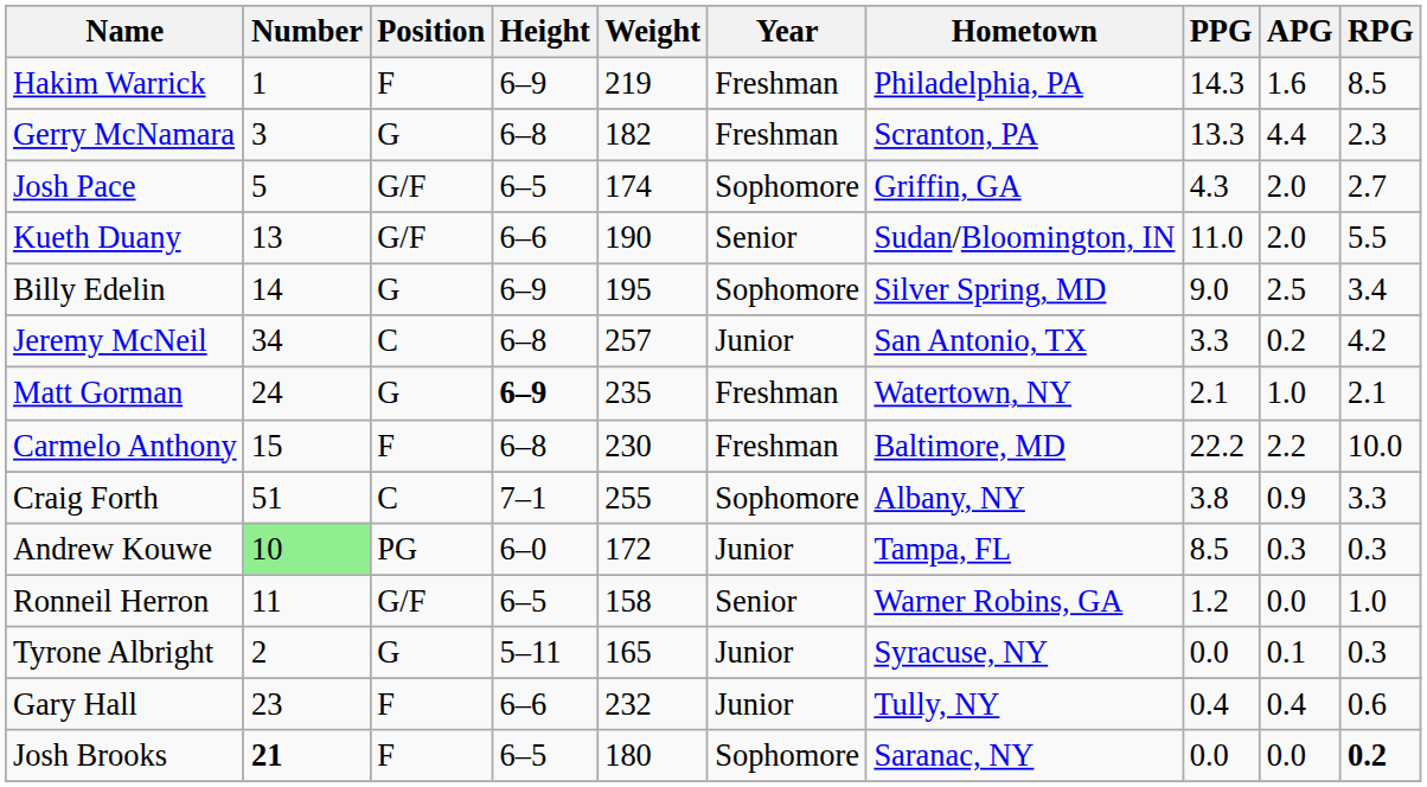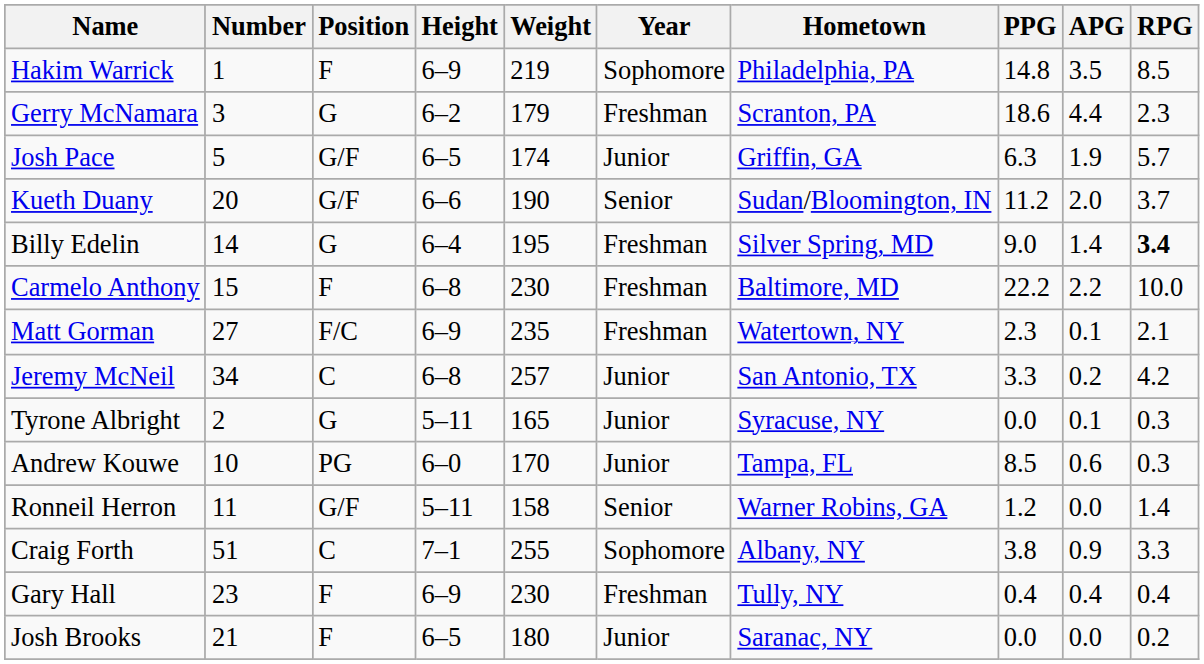Hakim Warrick | Year: Freshman -> Sophomore
Hakim Warrick | PPG: 14.3 -> 14.8
Hakim Warrick | APG: 1.6 -> 3.5
Gerry McNamara | Height: 6–8 -> 6–2
Gerry McNamara | Weight: 182 -> 179
Gerry McNamara | PPG: 13.3 -> 18.6
Josh Pace | Year: Sophomore -> Junior
Josh Pace | PPG: 4.3 -> 6.3
Josh Pace | APG: 2.0 -> 1.9
Josh Pace | RPG: 2.7 -> 5.7
Kueth Duany | Number: 13 -> 20
Kueth Duany | PPG: 11.0 -> 11.2
Kueth Duany | RPG: 5.5 -> 3.7
Billy Edelin | Height: 6–9 -> 6–4
Billy Edelin | Year: Sophomore -> Freshman
Billy Edelin | APG: 2.5 -> 1.4
Billy Edelin | RPG: normal -> bold
rows swapped: Carmelo Anthony <-> Jeremy McNeil
Matt Gorman | Number: 24 -> 27
Matt Gorman | Position: G -> F/C
Matt Gorman | Height: bold -> normal
Matt Gorman | PPG: 2.1 -> 2.3
Matt Gorman | APG: 1.0 -> 0.1
rows swapped: Craig Forth <-> Tyrone Albright
Andrew Kouwe | Number: lightgreen background -> no background
Andrew Kouwe | Weight: 172 -> 170
Andrew Kouwe | APG: 0.3 -> 0.6
Ronneil Herron | Height: 6–5 -> 5–11
Ronneil Herron | RPG: 1.0 -> 1.4
Gary Hall | Height: 6–6 -> 6–9
Gary Hall | Weight: 232 -> 230
Gary Hall | Year: Junior -> Freshman
Gary Hall | RPG: 0.6 -> 0.4
Josh Brooks | Number: bold -> normal
Josh Brooks | Year: Sophomore -> Junior
Josh Brooks | RPG: bold -> normal
